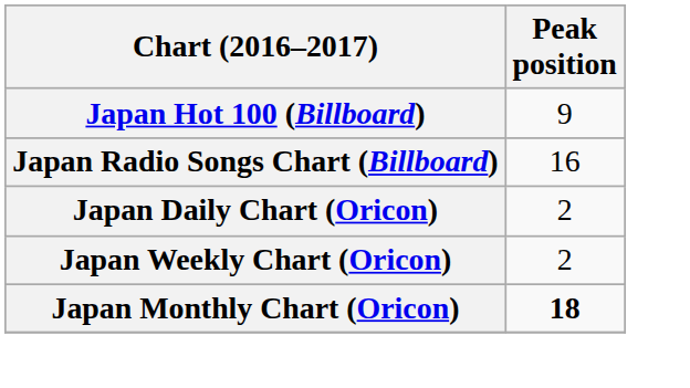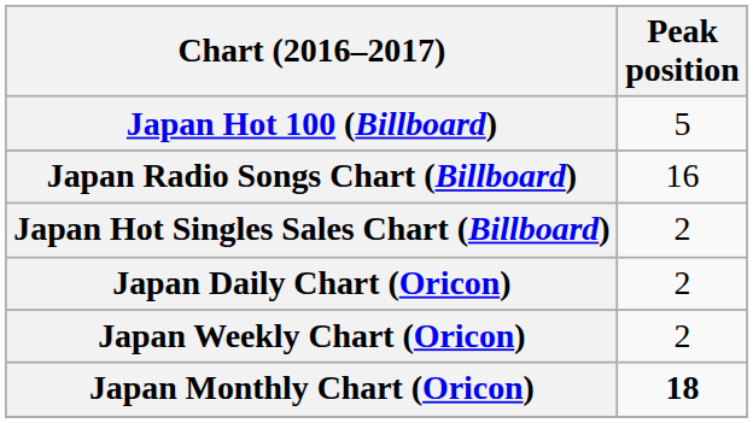Japan Hot 100 (Billboard) | Peak position: 9 -> 5
+ row: Japan Hot Singles Sales Chart (Billboard) | 2
